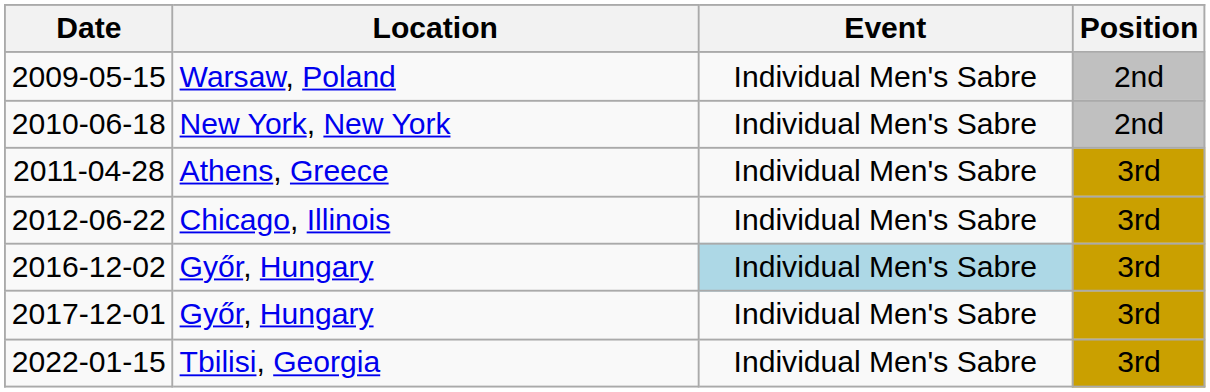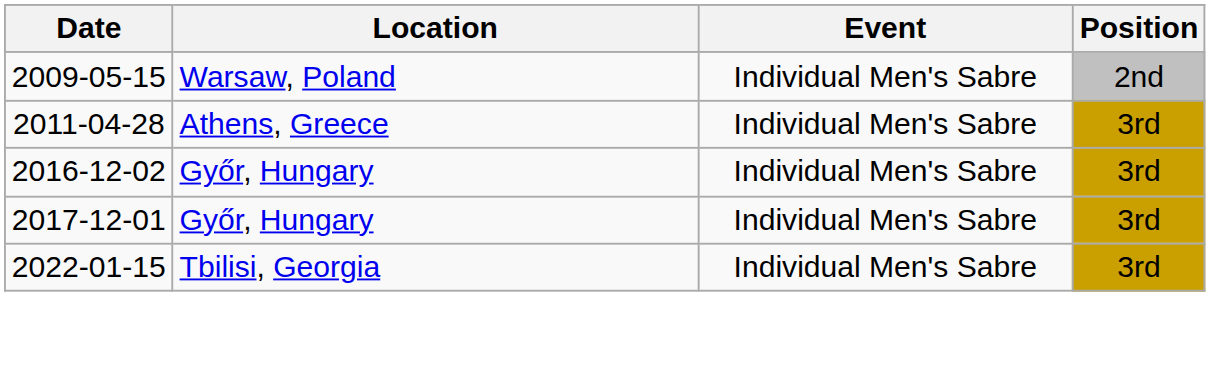- row: 2010-06-18 | New York, New York | Individual Men's Sabre | 2nd
- row: 2012-06-22 | Chicago, Illinois | Individual Men's Sabre | 3rd
2016-12-02 | Event: lightblue background -> no background
